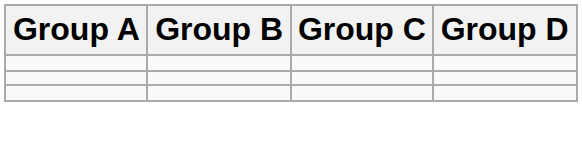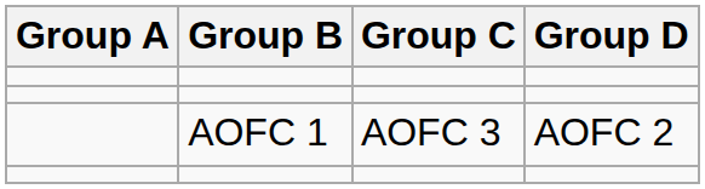+ row: AOFC 1 | AOFC 3 | AOFC 2
